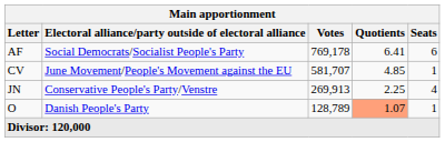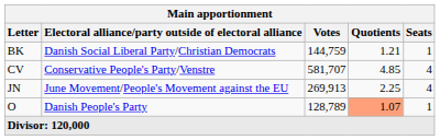- row: AF | Social Democrats/Socialist People's Party | 769,178 | 6.41 | 6
+ row: BK | Danish Social Liberal Party/Christian Democrats | 144,759 | 1.21 | 1
CV | Electoral alliance/party outside of electoral alliance: June Movement/People's Movement against the EU -> Conservative People's Party/Venstre
CV | Seats: 1 -> 4
JN | Electoral alliance/party outside of electoral alliance: Conservative People's Party/Venstre -> June Movement/People's Movement against the EU
